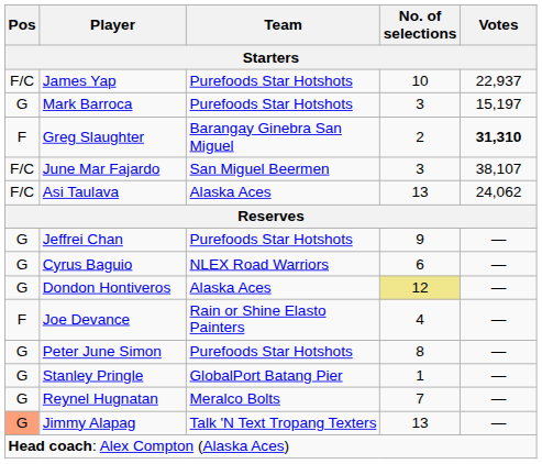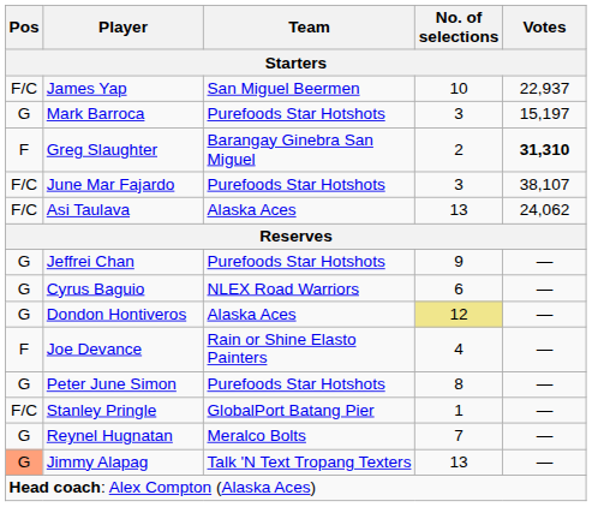James Yap | Team: Purefoods Star Hotshots -> San Miguel Beermen
June Mar Fajardo | Team: San Miguel Beermen -> Purefoods Star Hotshots
Stanley Pringle | Pos: G -> F/C
